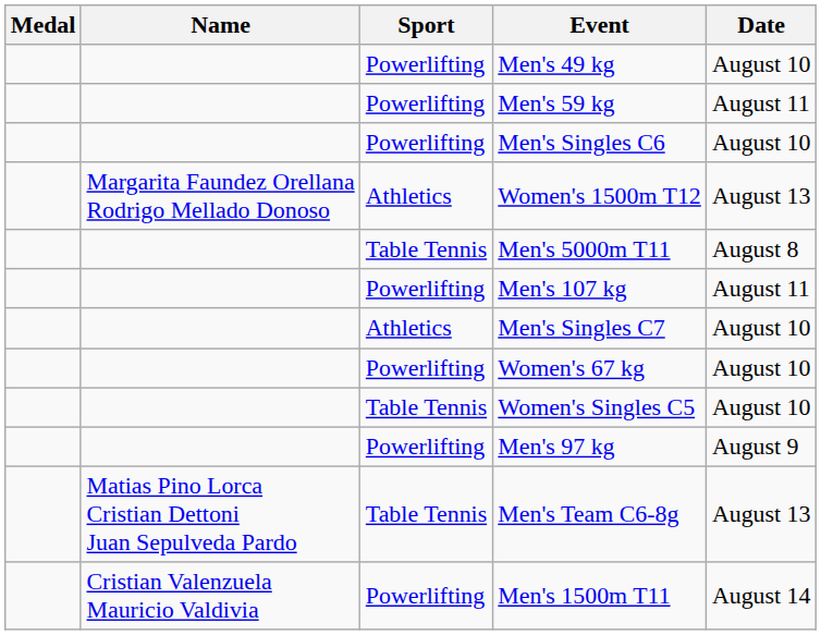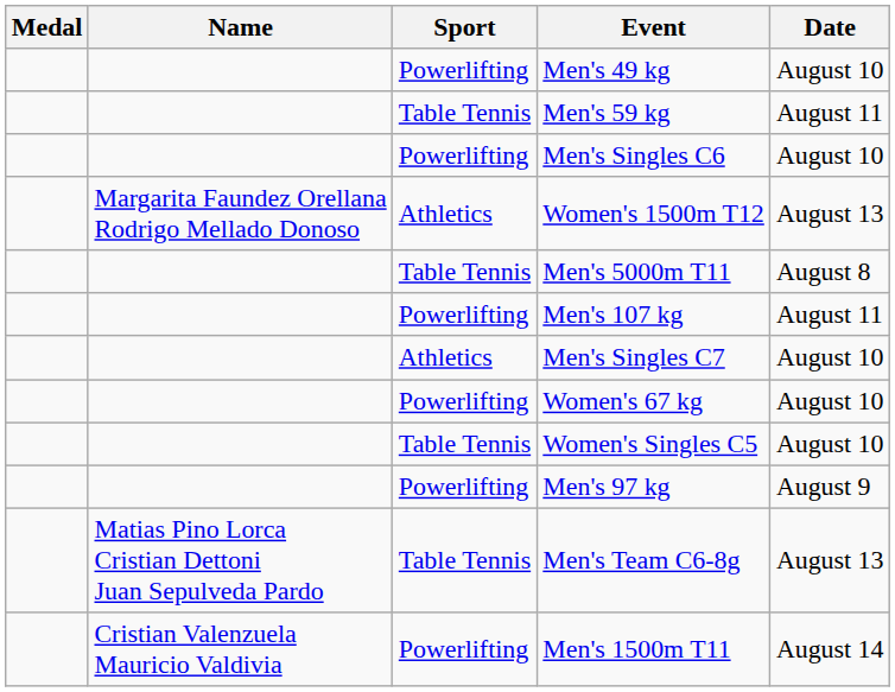Men's 59 kg | Sport: Powerlifting -> Table Tennis
